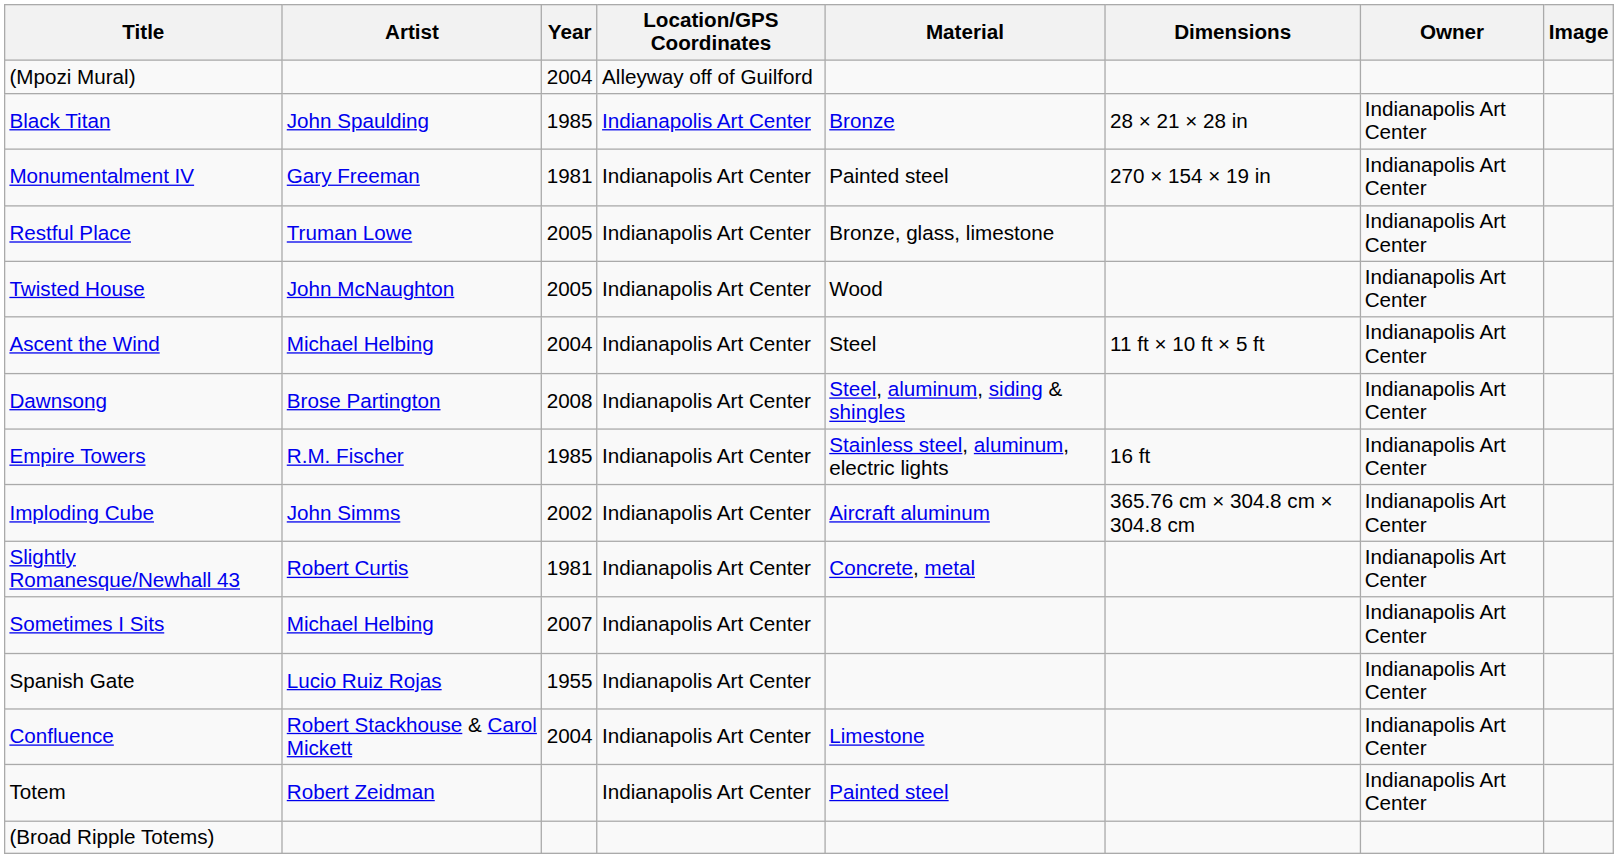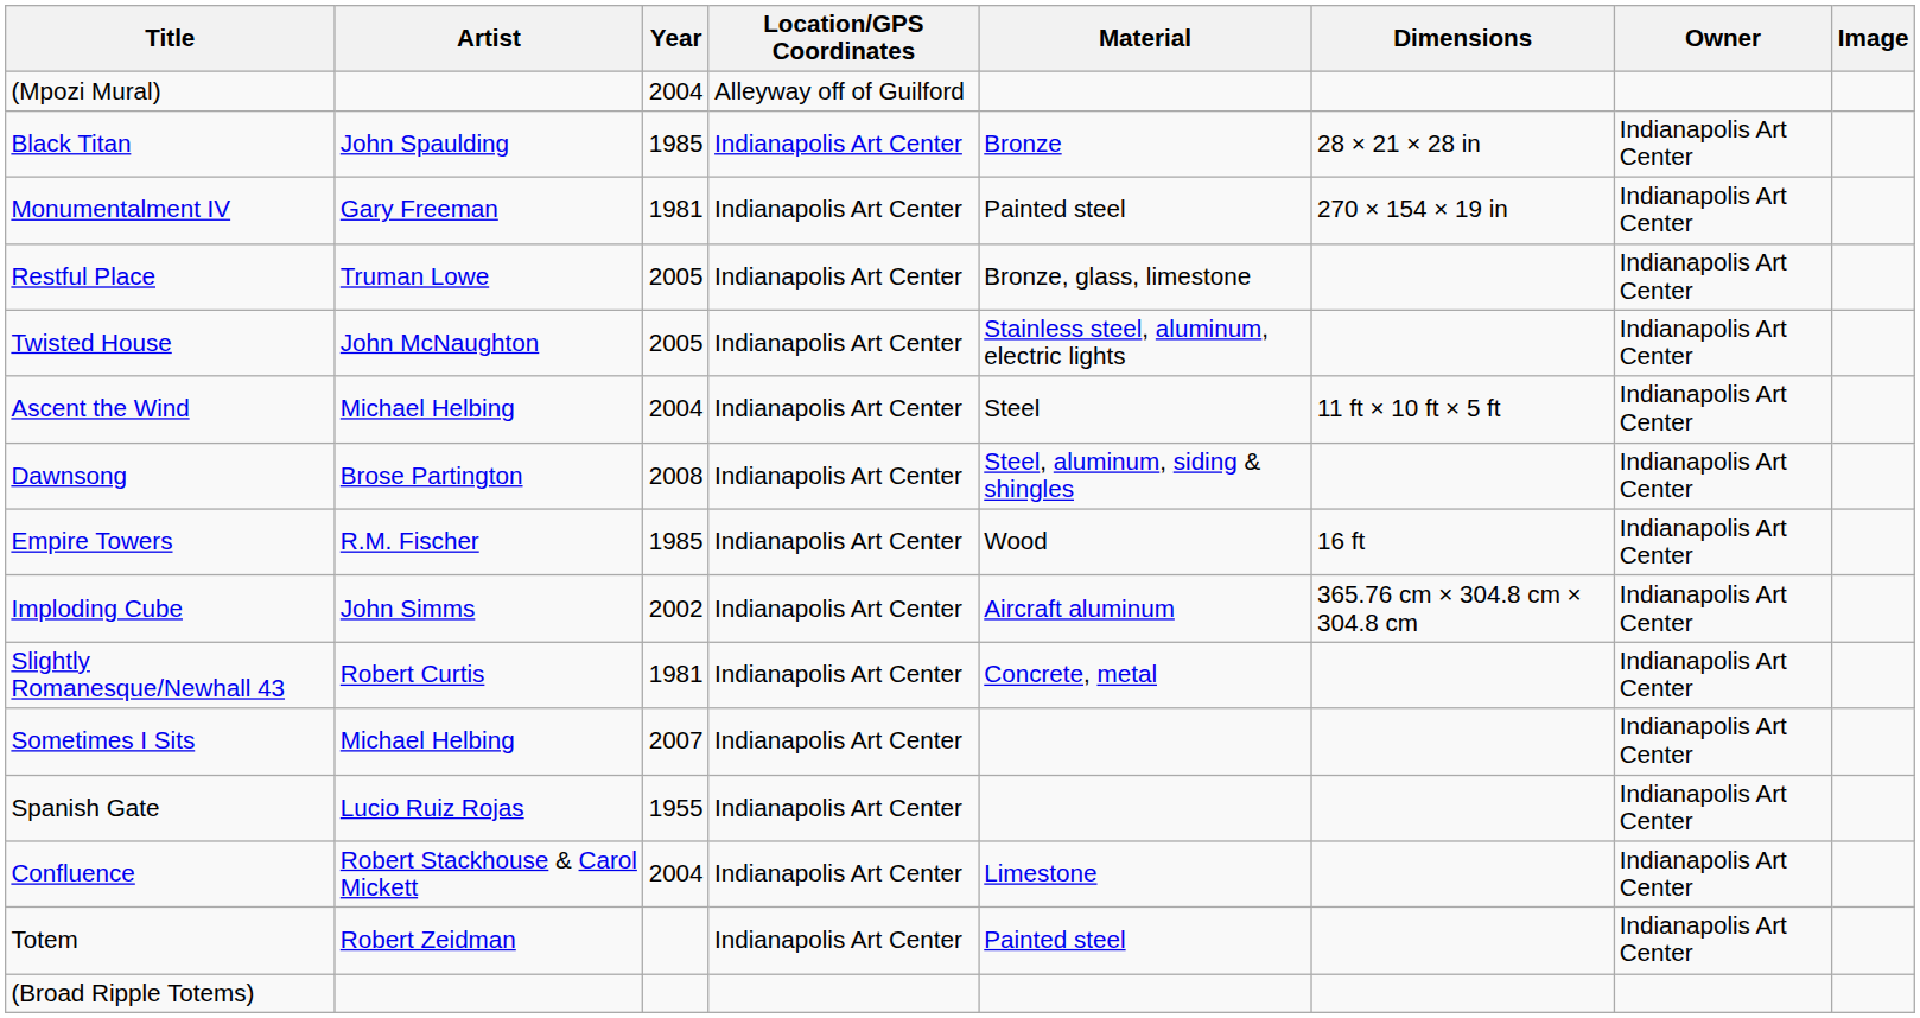Twisted House | Material: Wood -> Stainless steel, aluminum, electric lights
Empire Towers | Material: Stainless steel, aluminum, electric lights -> Wood
